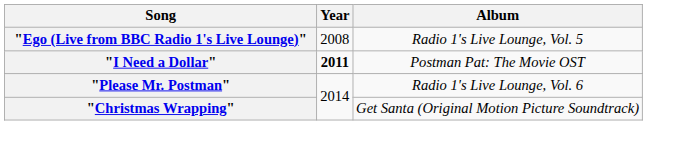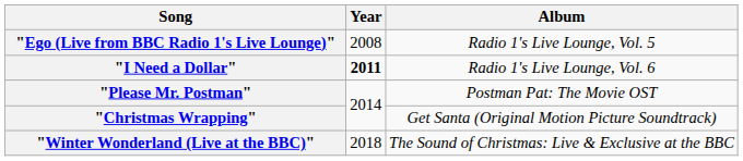"I Need a Dollar" | Album: Postman Pat: The Movie OST -> Radio 1's Live Lounge, Vol. 6
"Please Mr. Postman" | Album: Radio 1's Live Lounge, Vol. 6 -> Postman Pat: The Movie OST
+ row: "Winter Wonderland (Live at the BBC)" | 2018 | The Sound of Christmas: Live & Exclusive at the BBC
